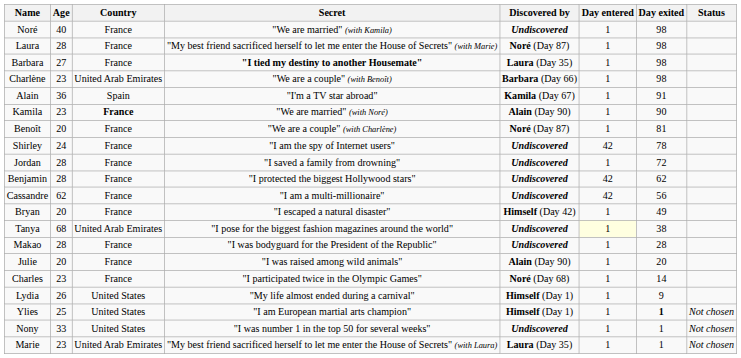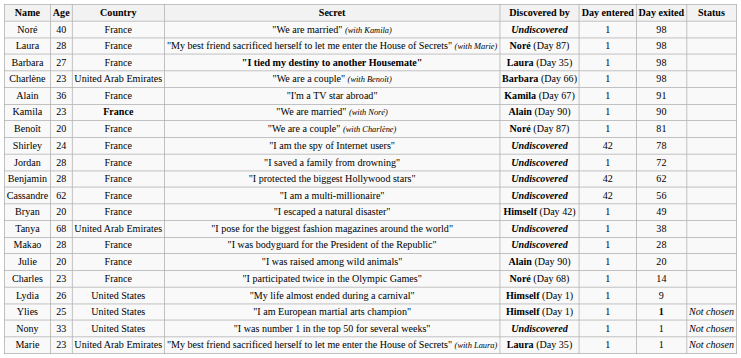Alain | Country: Spain -> France
Tanya | Day entered: lightyellow background -> no background
